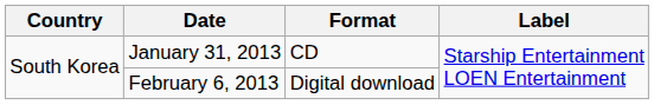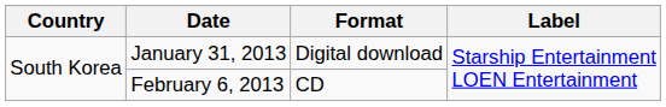January 31, 2013 | Format: CD -> Digital download
February 6, 2013 | Format: Digital download -> CD
